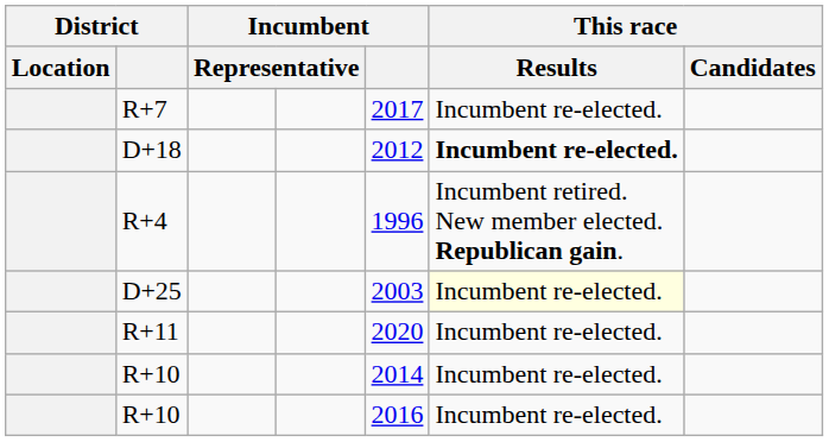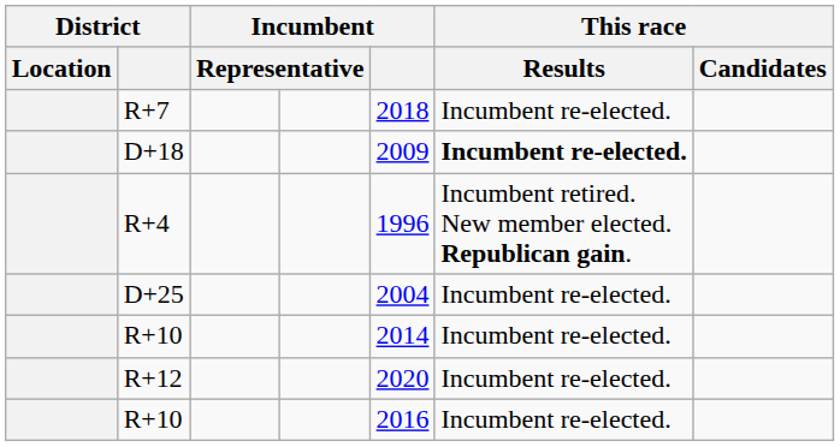R+7 | Incumbent: 2017 -> 2018
D+18 | Incumbent: 2012 -> 2009
D+25 | Incumbent: 2003 -> 2004
D+25 | This race / Results: lightyellow background -> no background
- row: R+11 | 2020 | Incumbent re-elected.
+ row: R+12 | 2020 | Incumbent re-elected.
